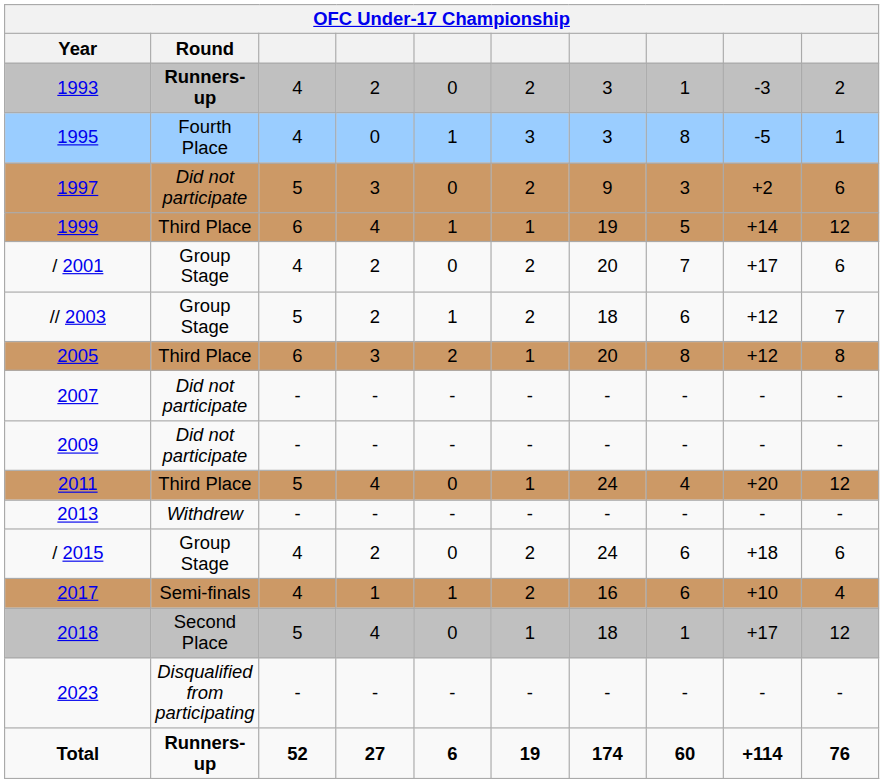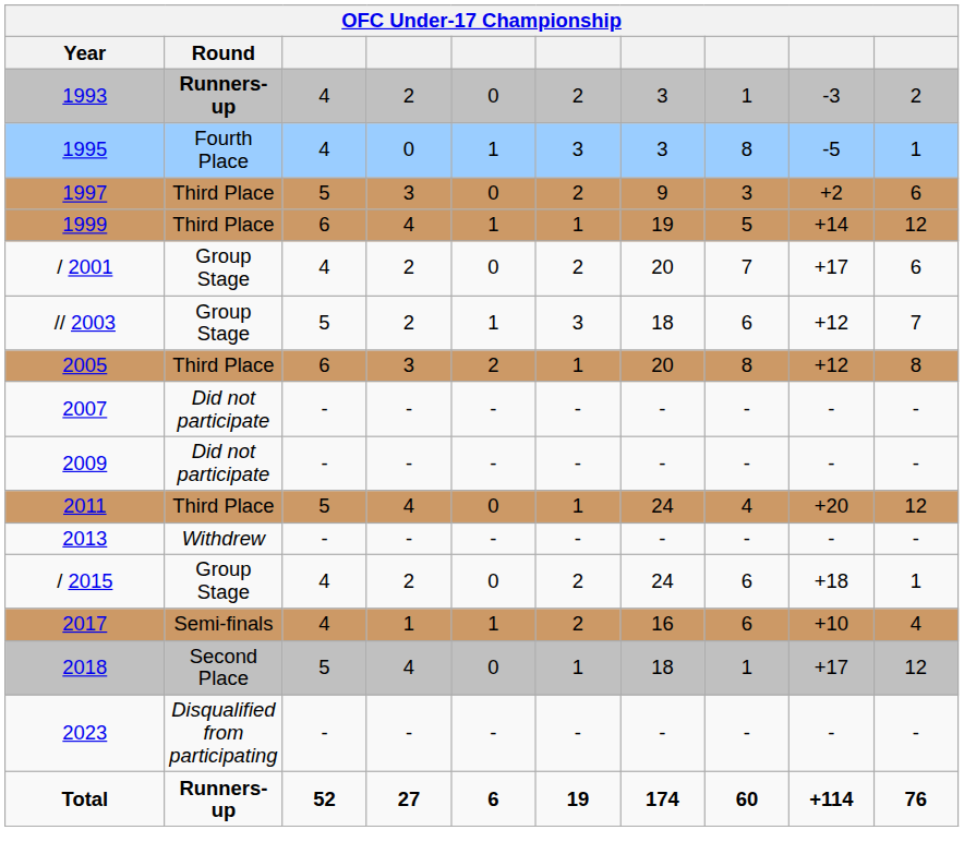1997 | Round: Did not participate -> Third Place
// 2003 | column 6: 2 -> 3
/ 2015 | column 10: 6 -> 1
